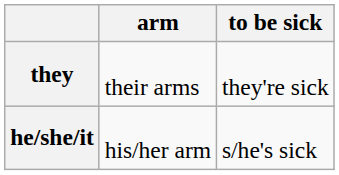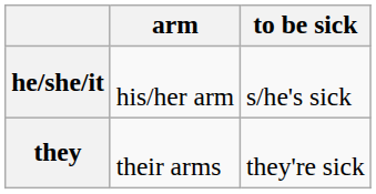rows swapped: they <-> he/she/it
